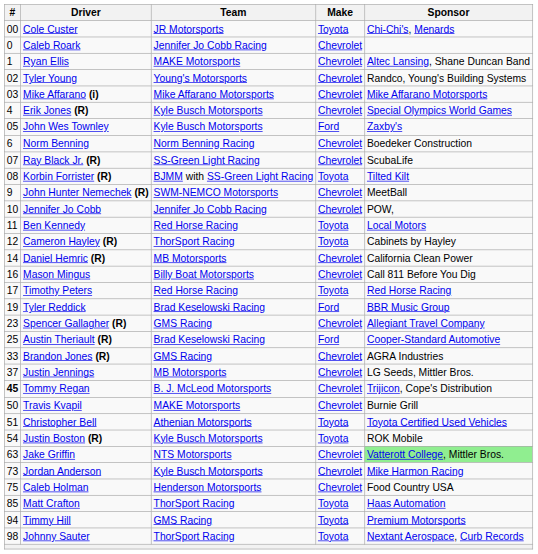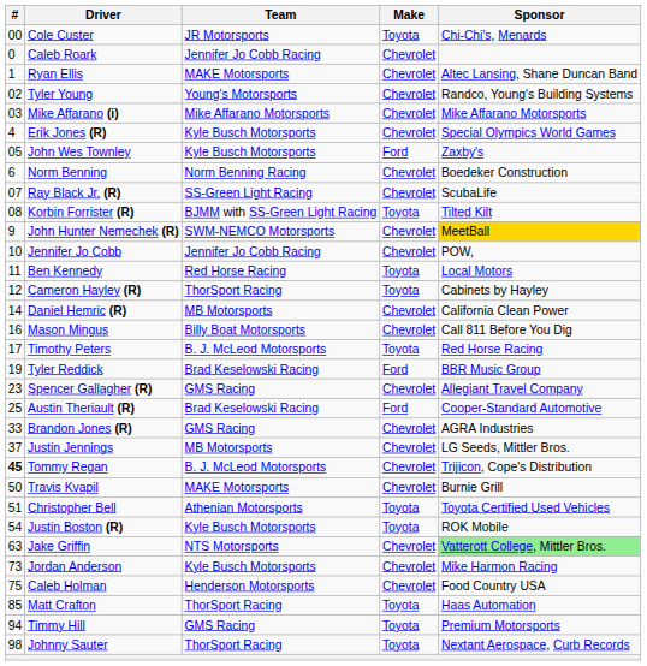John Hunter Nemechek (R) | Sponsor: no background -> gold background
Timothy Peters | Team: Red Horse Racing -> B. J. McLeod Motorsports
